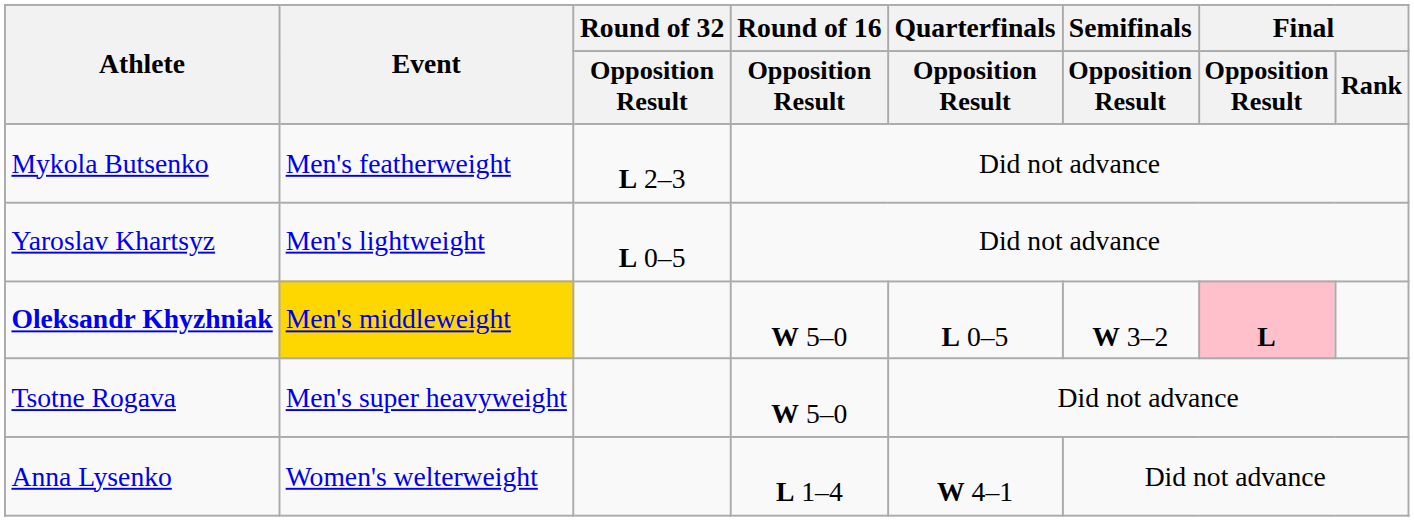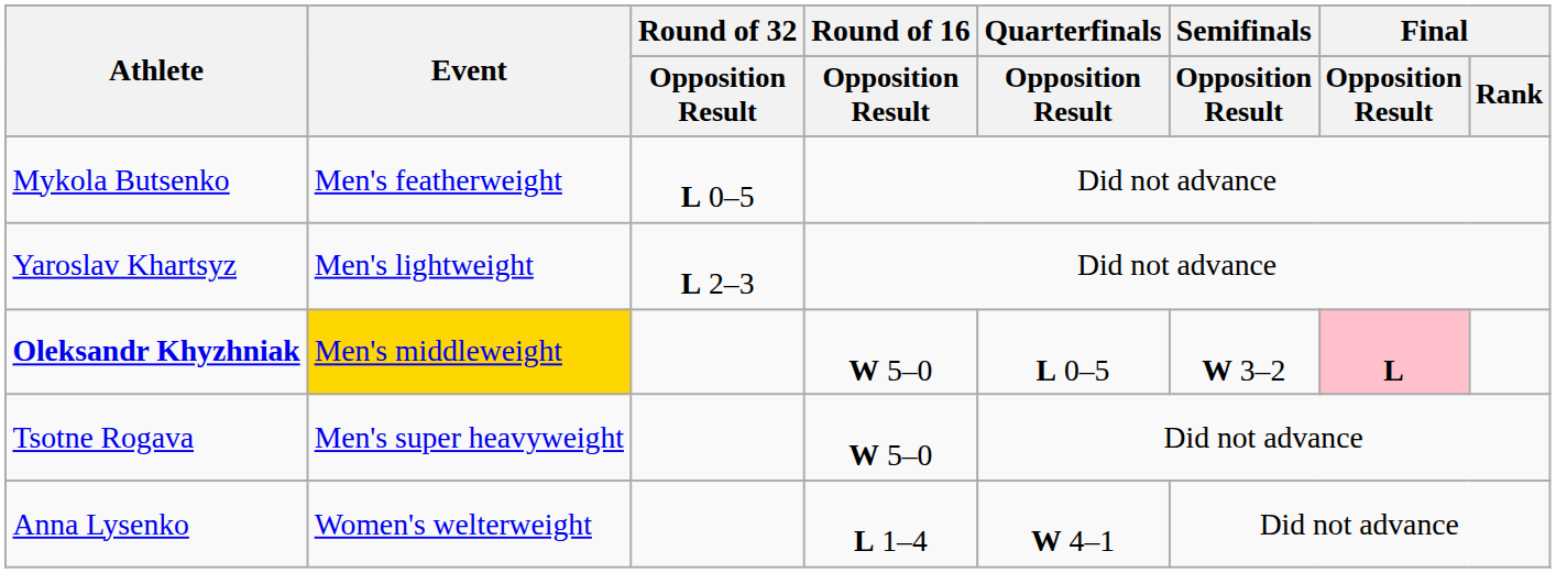Mykola Butsenko | Round of 32 / Opposition Result: L 2–3 -> L 0–5
Yaroslav Khartsyz | Round of 32 / Opposition Result: L 0–5 -> L 2–3
